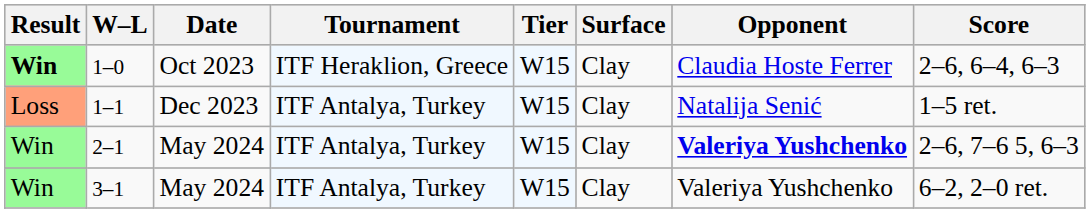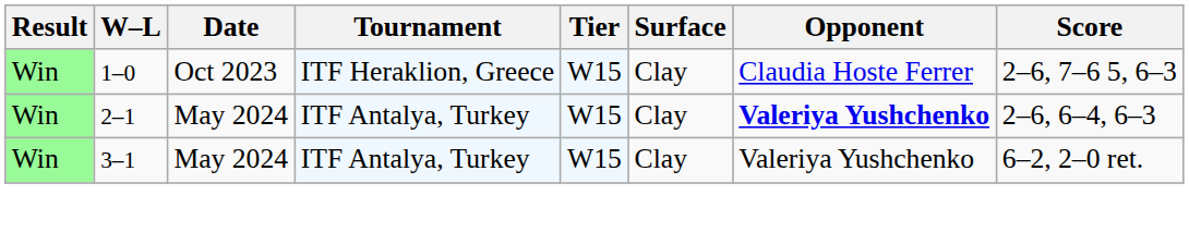1–0 | Result: bold -> normal
1–0 | Score: 2–6, 6–4, 6–3 -> 2–6, 7–6 5, 6–3
- row: Loss | 1–1 | Dec 2023 | ITF Antalya, Turkey | W15 | Clay | Natalija Senić | 1–5 ret.
2–1 | Score: 2–6, 7–6 5, 6–3 -> 2–6, 6–4, 6–3
